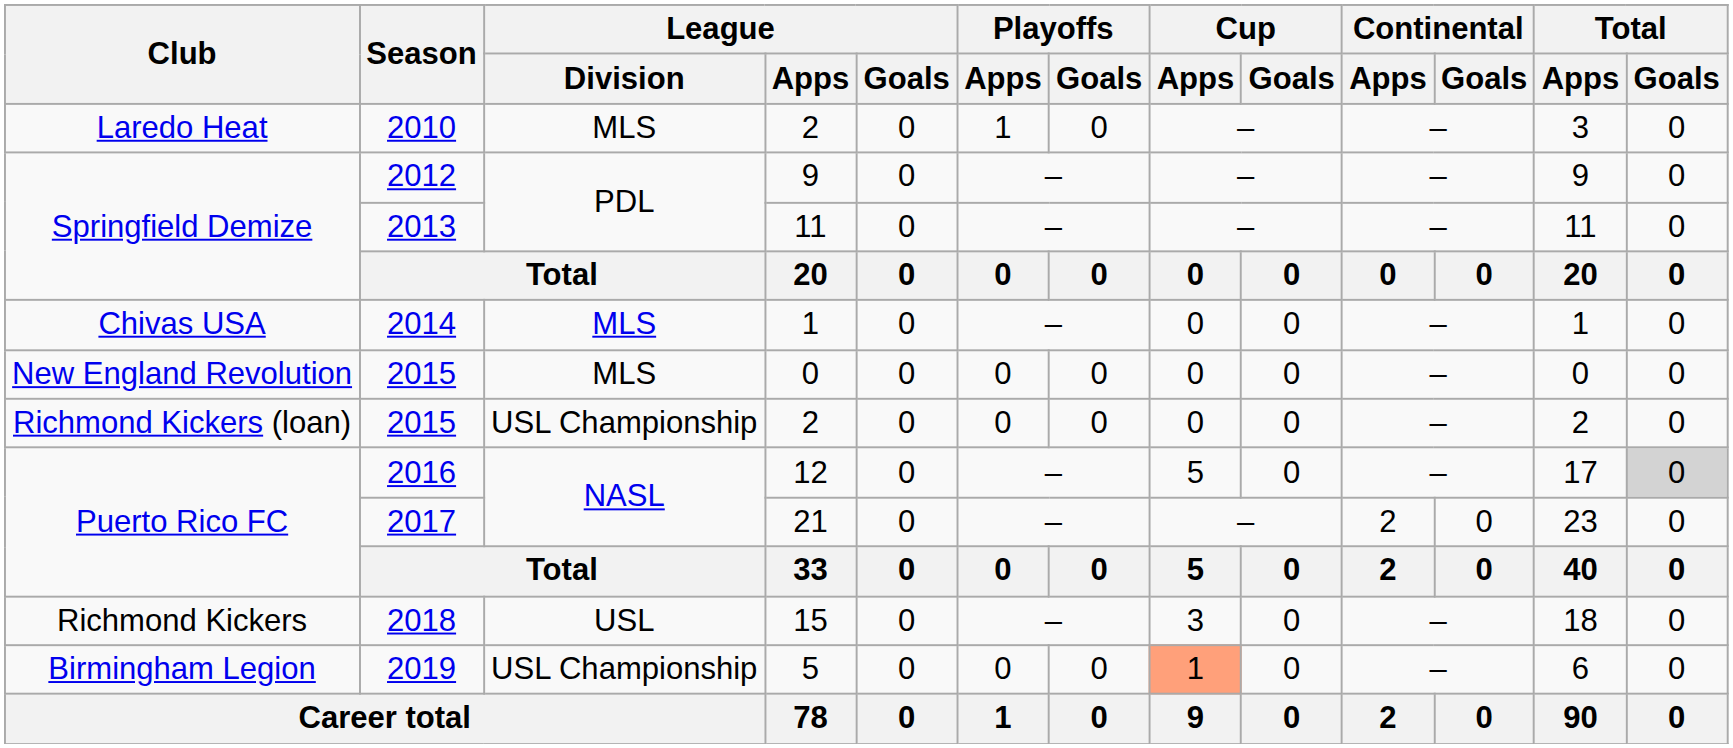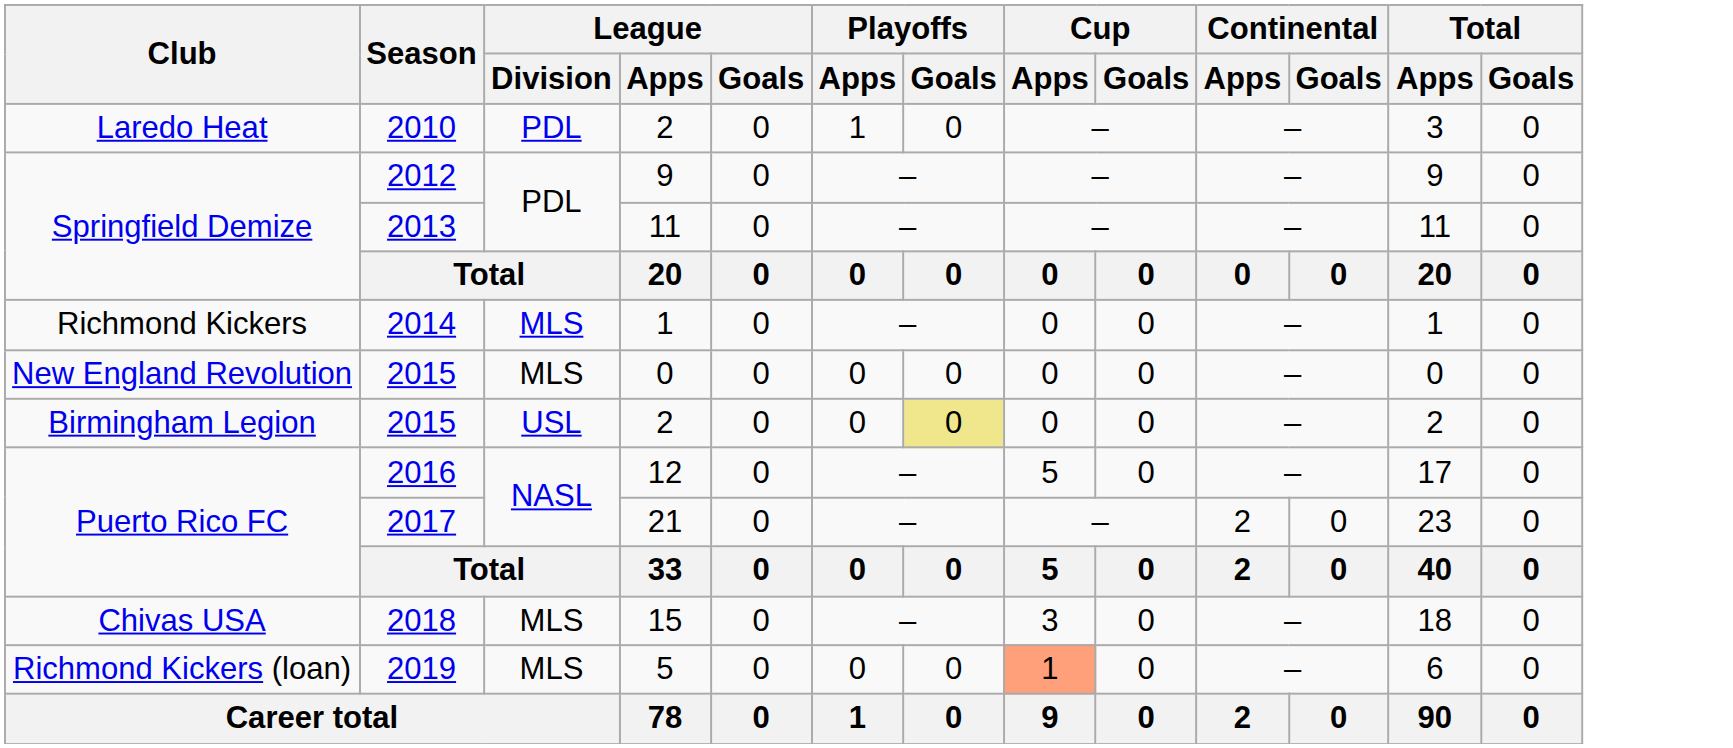2010 | League / Division: MLS -> PDL
2014 | Club: Chivas USA -> Richmond Kickers
2015 / 2 | Club: Richmond Kickers (loan) -> Birmingham Legion
2015 / 2 | League / Division: USL Championship -> USL
2015 / 2 | Playoffs / Goals: no background -> khaki background
2016 | Total / Goals: lightgrey background -> no background
2018 | Club: Richmond Kickers -> Chivas USA
2018 | League / Division: USL -> MLS
2019 | Club: Birmingham Legion -> Richmond Kickers (loan)
2019 | League / Division: USL Championship -> MLS
